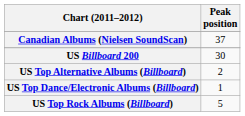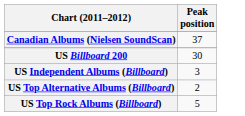+ row: US Independent Albums (Billboard) | 3
- row: US Top Dance/Electronic Albums (Billboard) | 1
